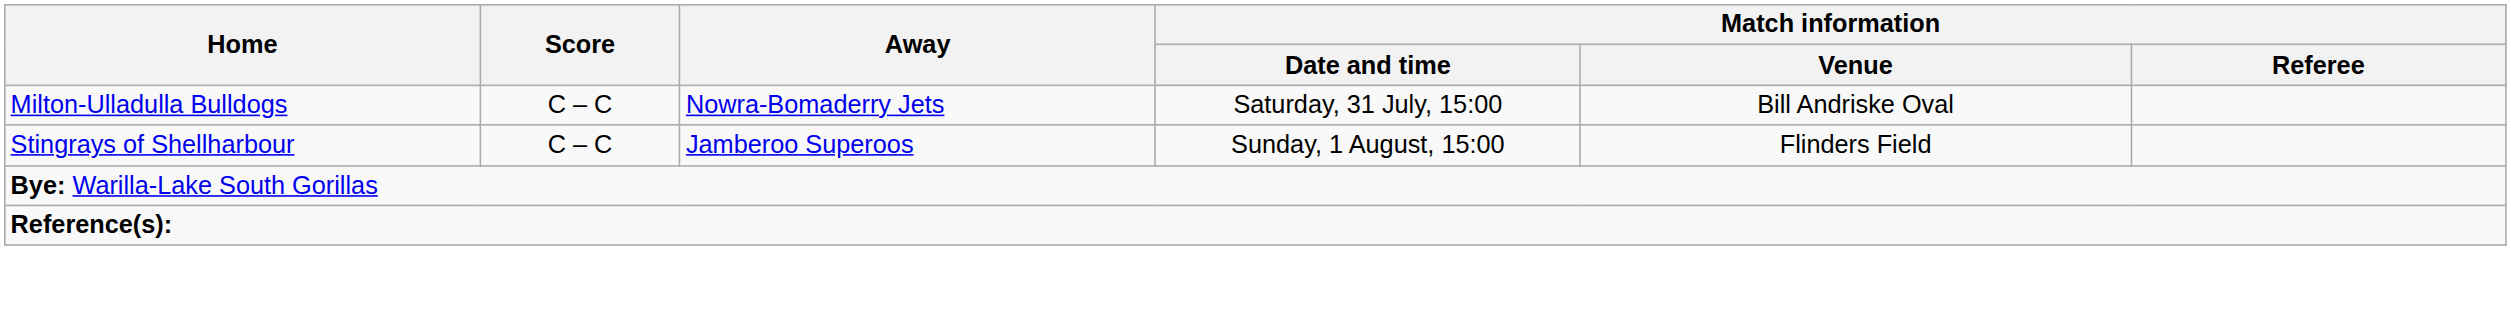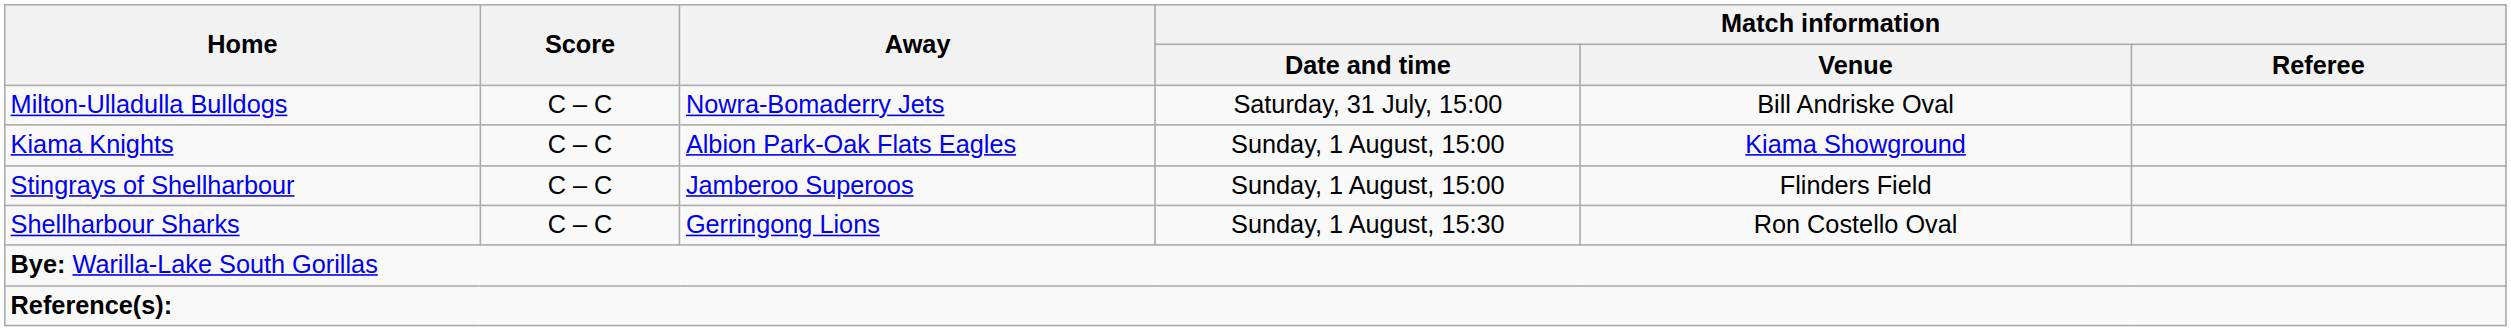+ row: Kiama Knights | C – C | Albion Park-Oak Flats Eagles | Sunday, 1 August, 15:00 | Kiama Showground
+ row: Shellharbour Sharks | C – C | Gerringong Lions | Sunday, 1 August, 15:30 | Ron Costello Oval
